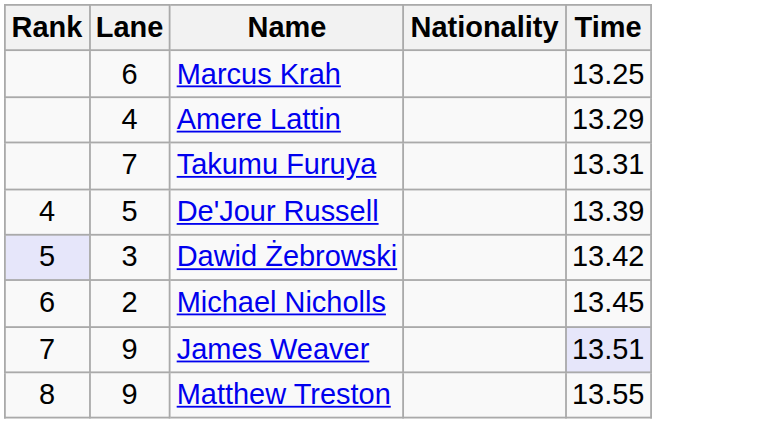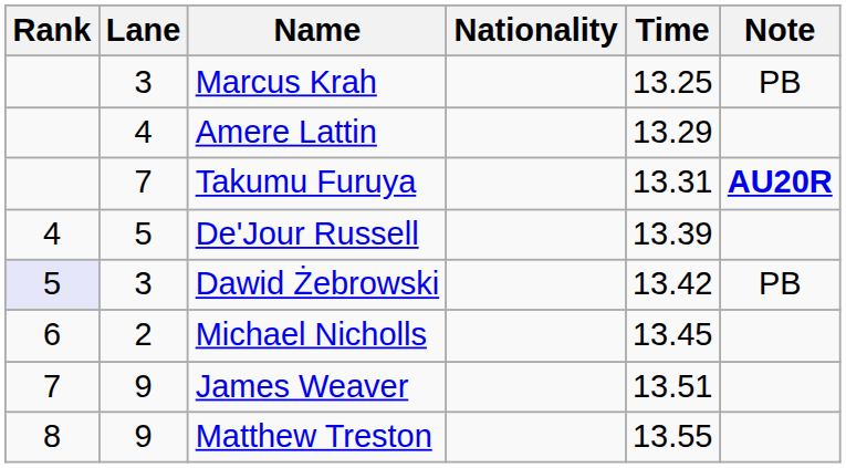+ column: Note | PB | AU20R | PB
Marcus Krah | Lane: 6 -> 3
James Weaver | Time: lavender background -> no background
